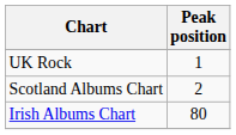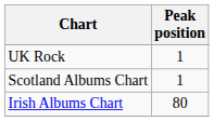Scotland Albums Chart | Peak position: 2 -> 1
